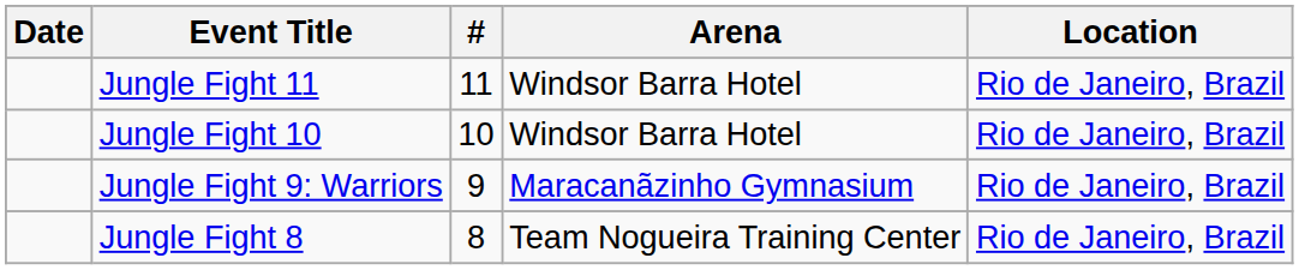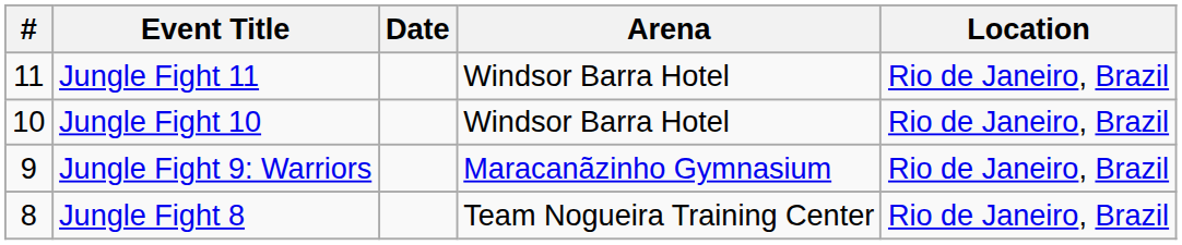columns swapped: # <-> Date
